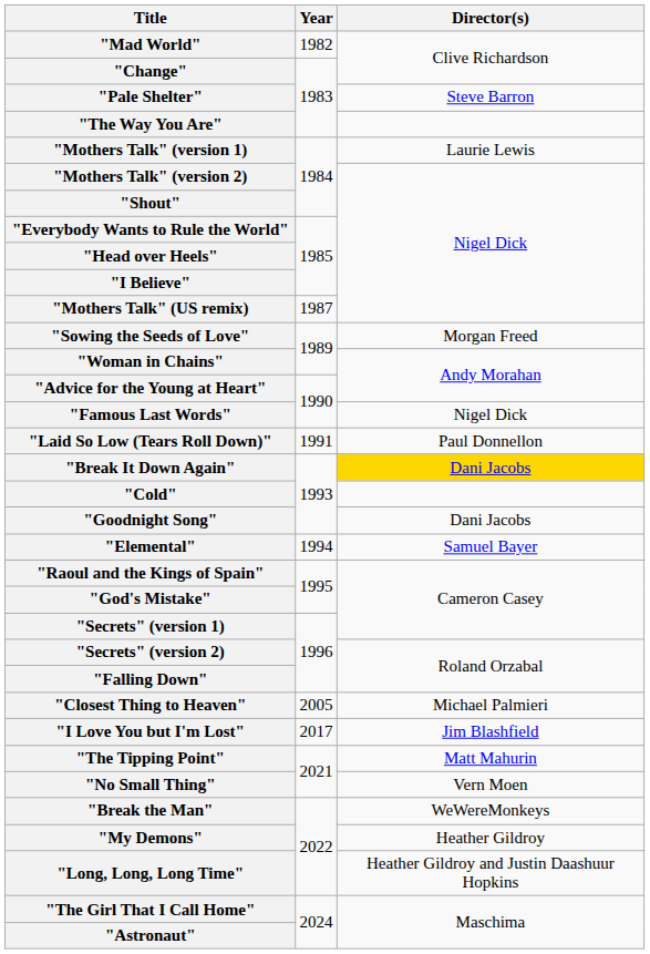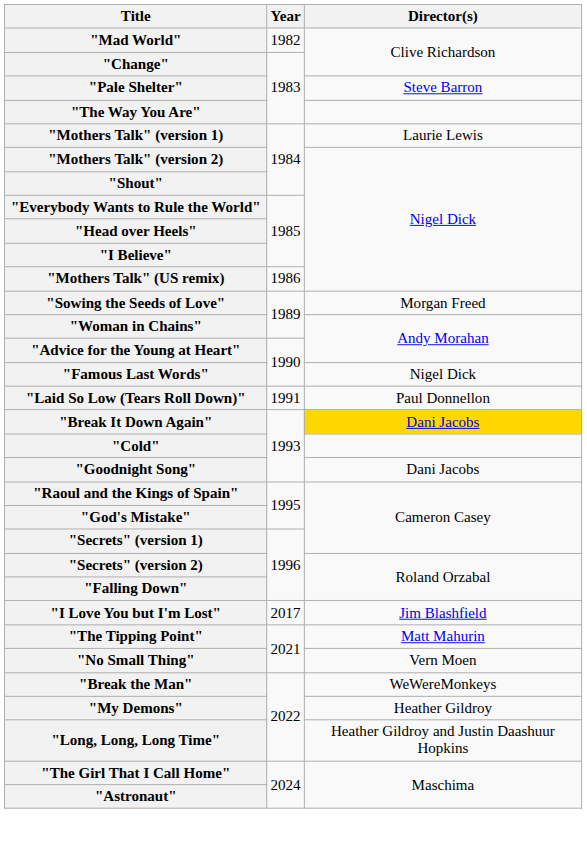"Mothers Talk" (US remix) | Year: 1987 -> 1986
- row: "Elemental" | 1994 | Samuel Bayer
- row: "Closest Thing to Heaven" | 2005 | Michael Palmieri
